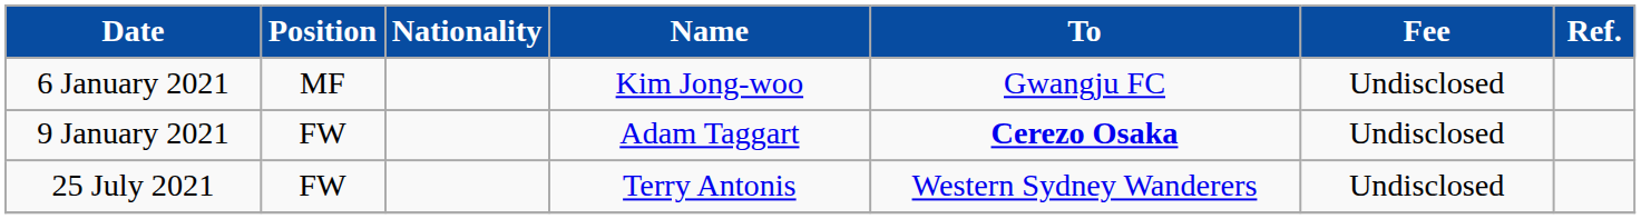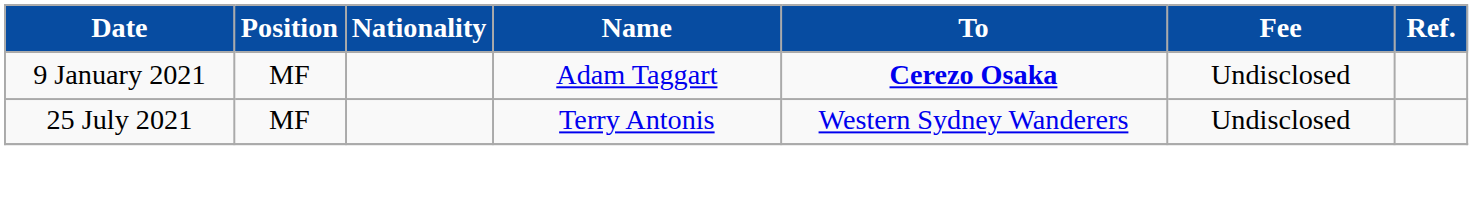- row: 6 January 2021 | MF | Kim Jong-woo | Gwangju FC | Undisclosed
9 January 2021 | Position: FW -> MF
25 July 2021 | Position: FW -> MF
